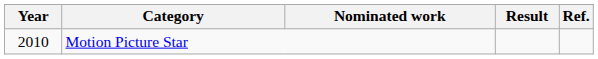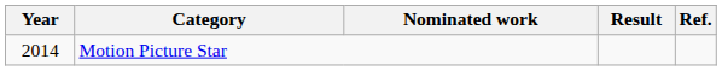Motion Picture Star | Year: 2010 -> 2014
